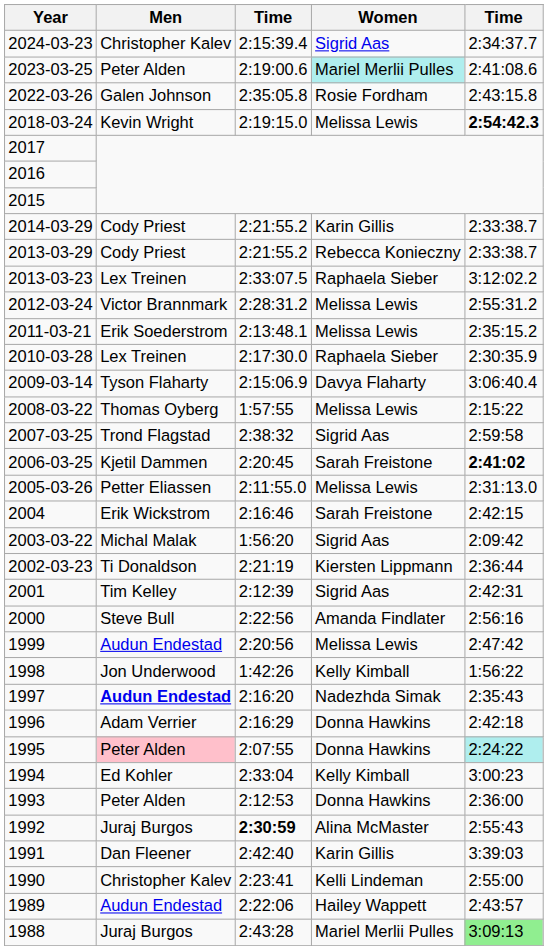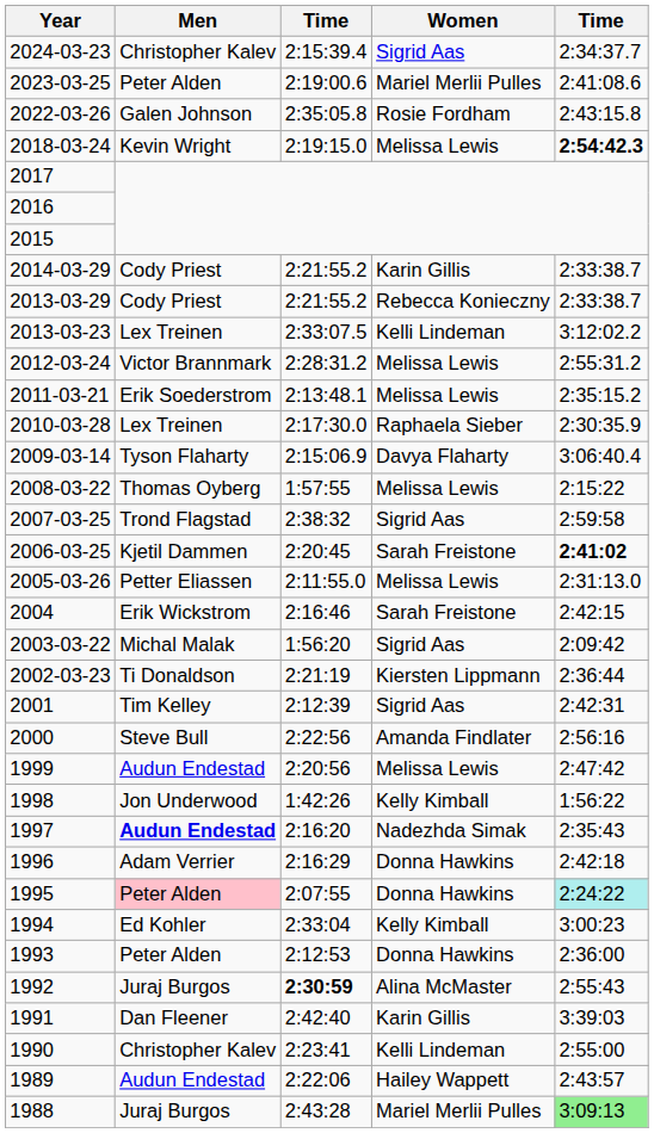2023-03-25 | Women: paleturquoise background -> no background
2013-03-23 | Women: Raphaela Sieber -> Kelli Lindeman
